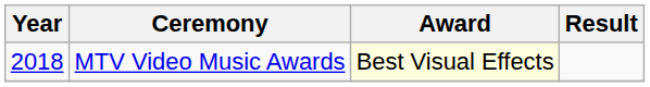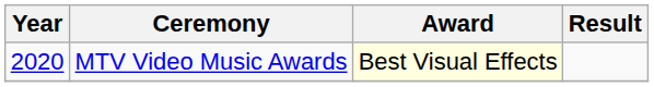MTV Video Music Awards | Year: 2018 -> 2020
